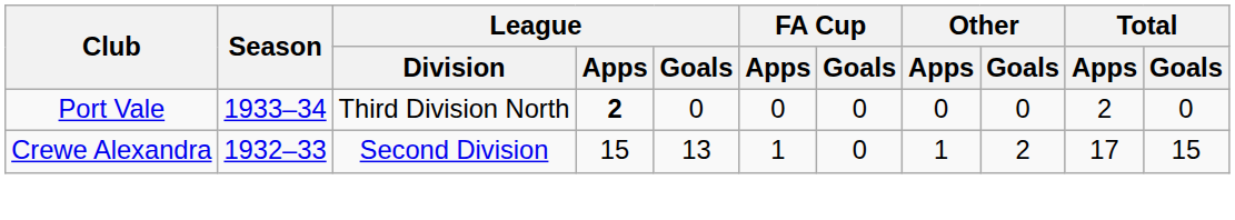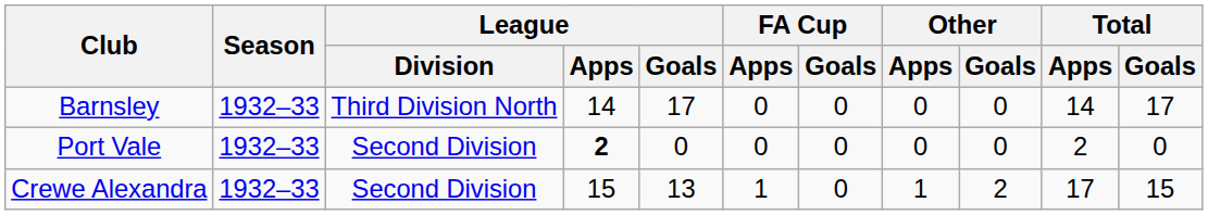+ row: Barnsley | 1932–33 | Third Division North | 14 | 17 | 0 | 0 | 0 | 0 | 14 | 17
Port Vale | Season: 1933–34 -> 1932–33
Port Vale | League / Division: Third Division North -> Second Division
